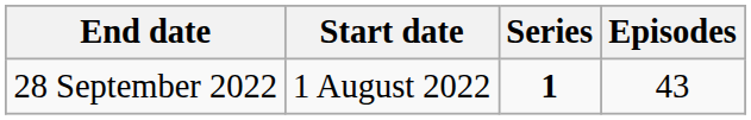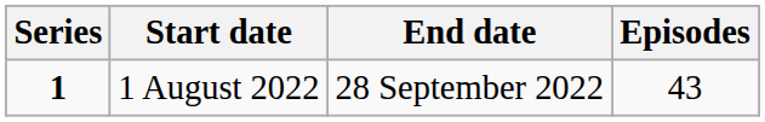columns swapped: Series <-> End date
